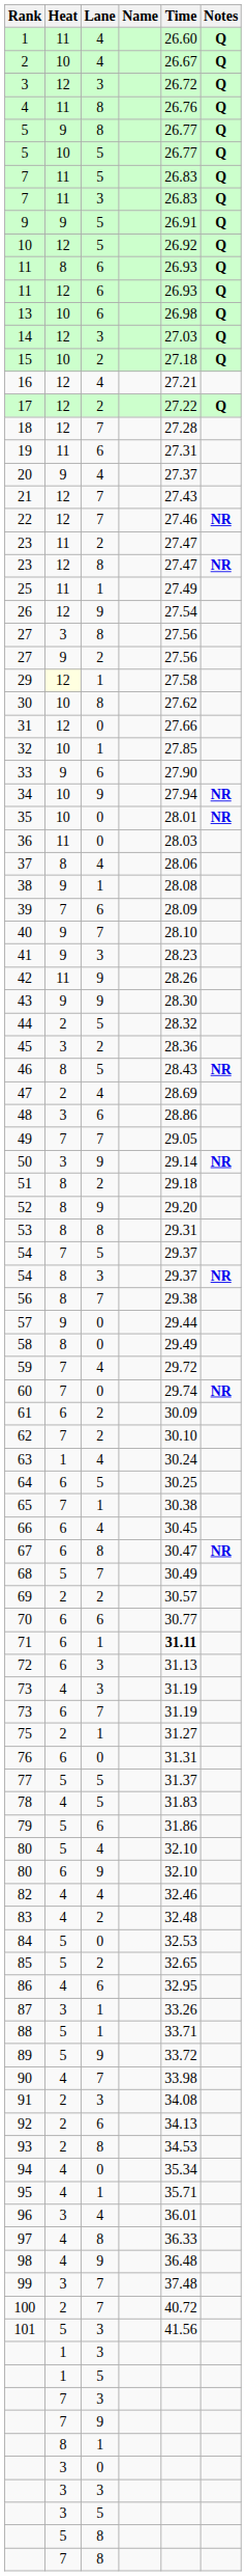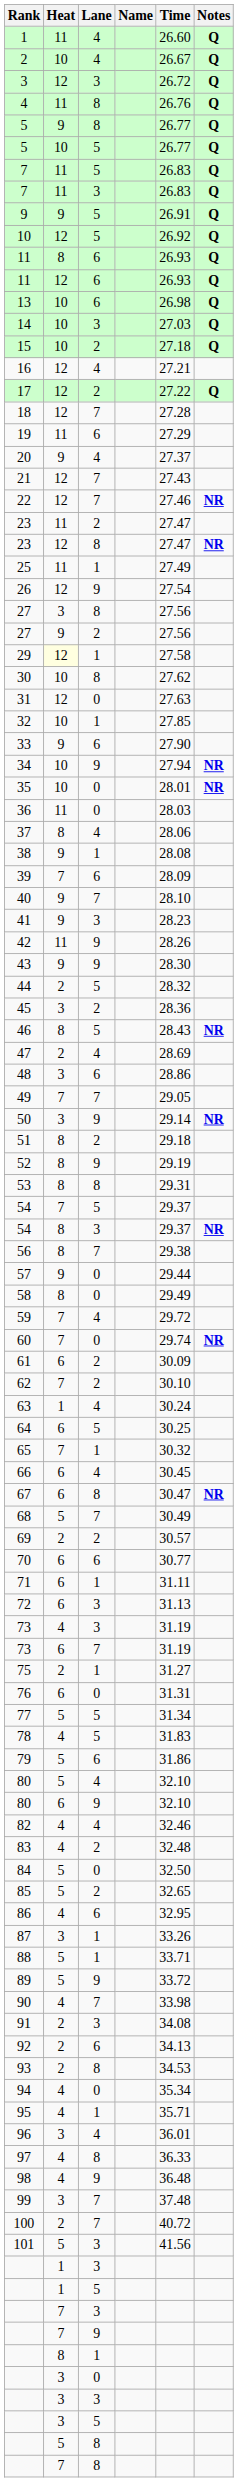14 | Heat: 12 -> 10
19 | Time: 27.31 -> 27.29
31 | Time: 27.66 -> 27.63
52 | Time: 29.20 -> 29.19
65 | Time: 30.38 -> 30.32
71 | Time: bold -> normal
77 | Time: 31.37 -> 31.34
84 | Time: 32.53 -> 32.50
